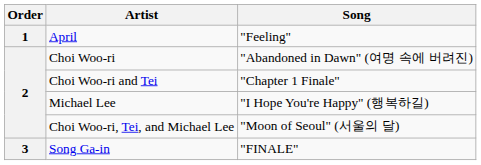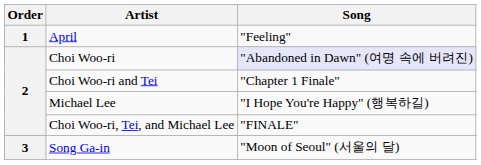Choi Woo-ri | Song: no background -> lavender background
Choi Woo-ri, Tei, and Michael Lee | Song: "Moon of Seoul" (서울의 달) -> "FINALE"
Song Ga-in | Song: "FINALE" -> "Moon of Seoul" (서울의 달)
